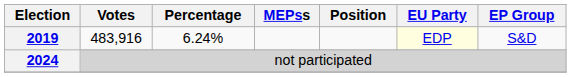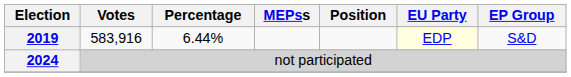2019 | Votes: 483,916 -> 583,916
2019 | Percentage: 6.24% -> 6.44%
